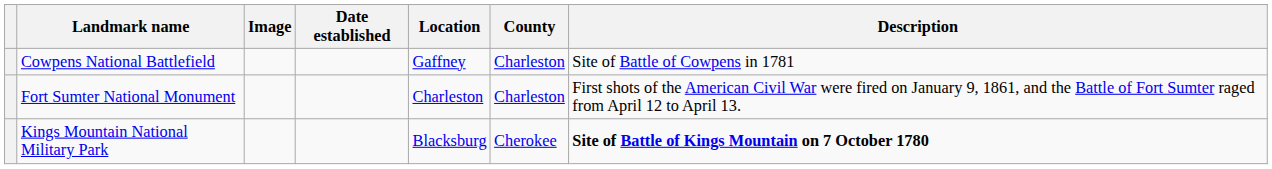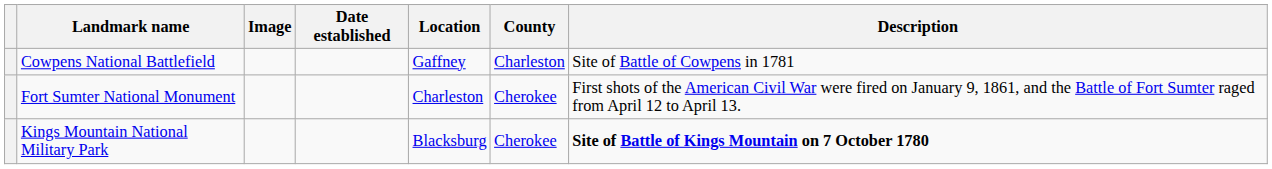Fort Sumter National Monument | County: Charleston -> Cherokee
